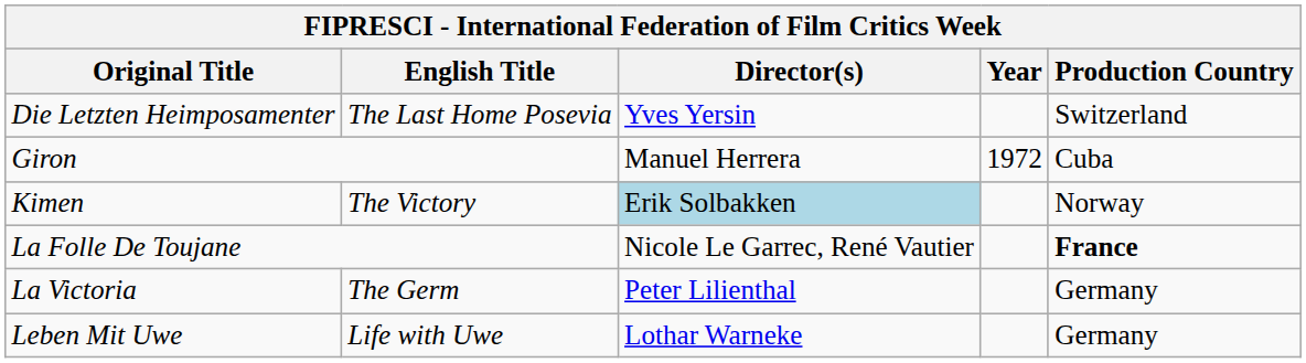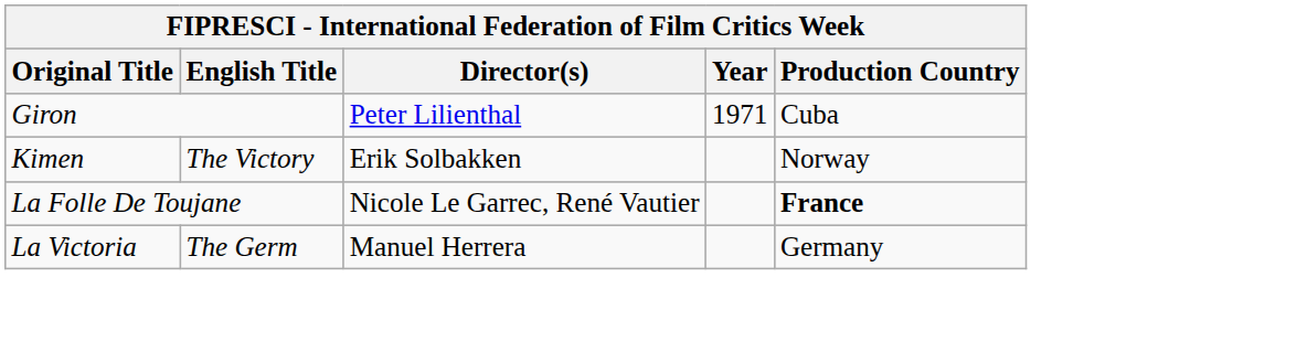- row: Die Letzten Heimposamenter | The Last Home Posevia | Yves Yersin | Switzerland
Giron | Director(s): Manuel Herrera -> Peter Lilienthal
Giron | Year: 1972 -> 1971
Kimen | Director(s): lightblue background -> no background
La Victoria | Director(s): Peter Lilienthal -> Manuel Herrera
- row: Leben Mit Uwe | Life with Uwe | Lothar Warneke | Germany
